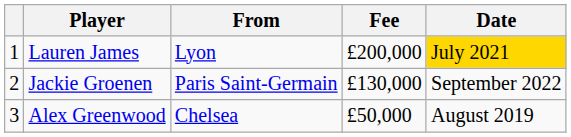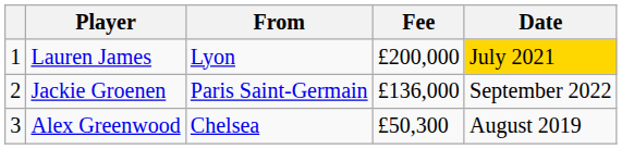Jackie Groenen | Fee: £130,000 -> £136,000
Alex Greenwood | Fee: £50,000 -> £50,300
